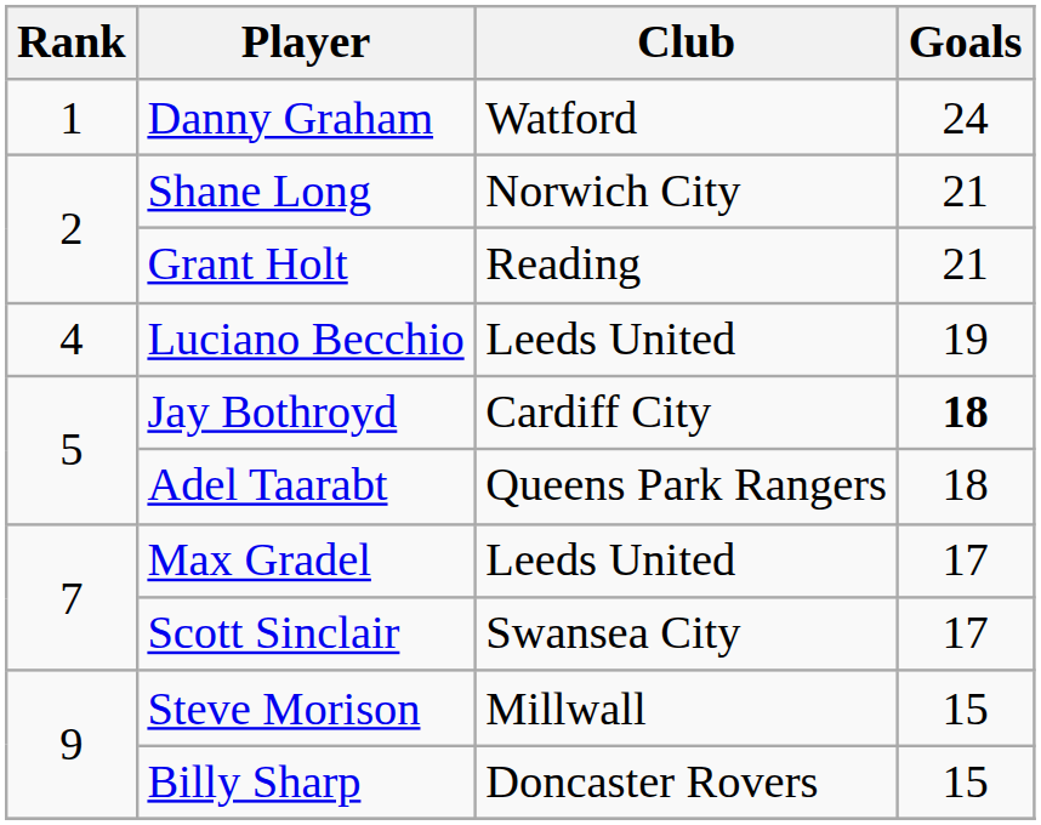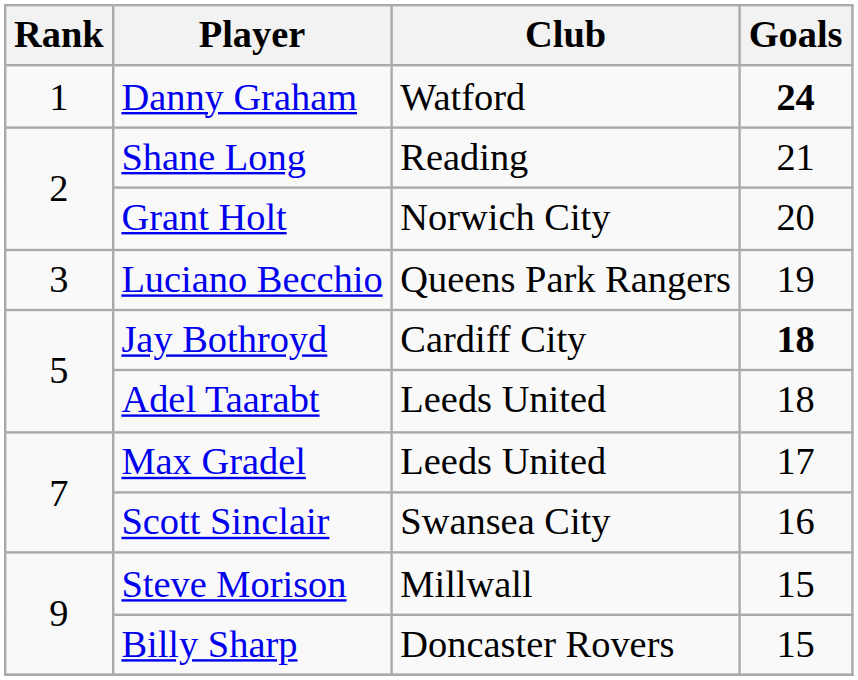Danny Graham | Goals: normal -> bold
Shane Long | Club: Norwich City -> Reading
Grant Holt | Club: Reading -> Norwich City
Grant Holt | Goals: 21 -> 20
Luciano Becchio | Rank: 4 -> 3
Luciano Becchio | Club: Leeds United -> Queens Park Rangers
Adel Taarabt | Club: Queens Park Rangers -> Leeds United
Scott Sinclair | Goals: 17 -> 16
